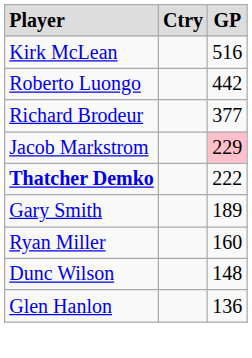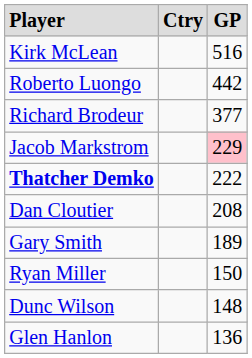+ row: Dan Cloutier | 208
Ryan Miller | column 3: 160 -> 150
